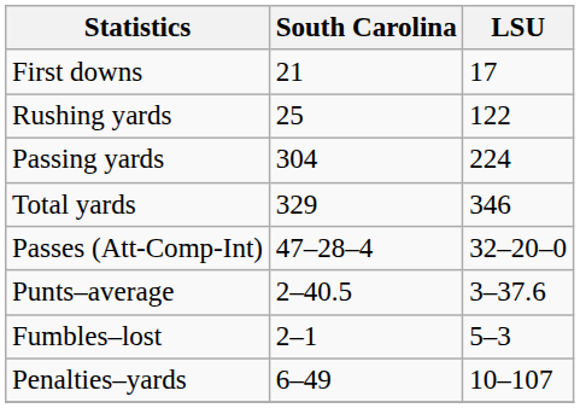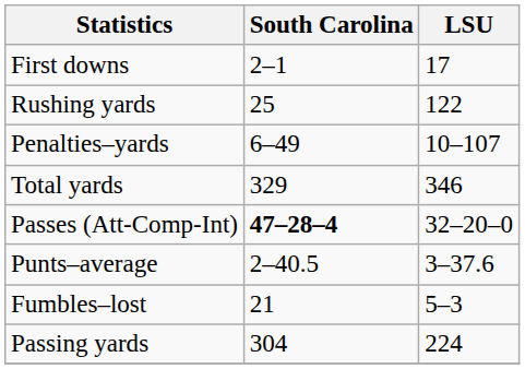First downs | South Carolina: 21 -> 2–1
rows swapped: Passing yards <-> Penalties–yards
Passes (Att-Comp-Int) | South Carolina: normal -> bold
Fumbles–lost | South Carolina: 2–1 -> 21
